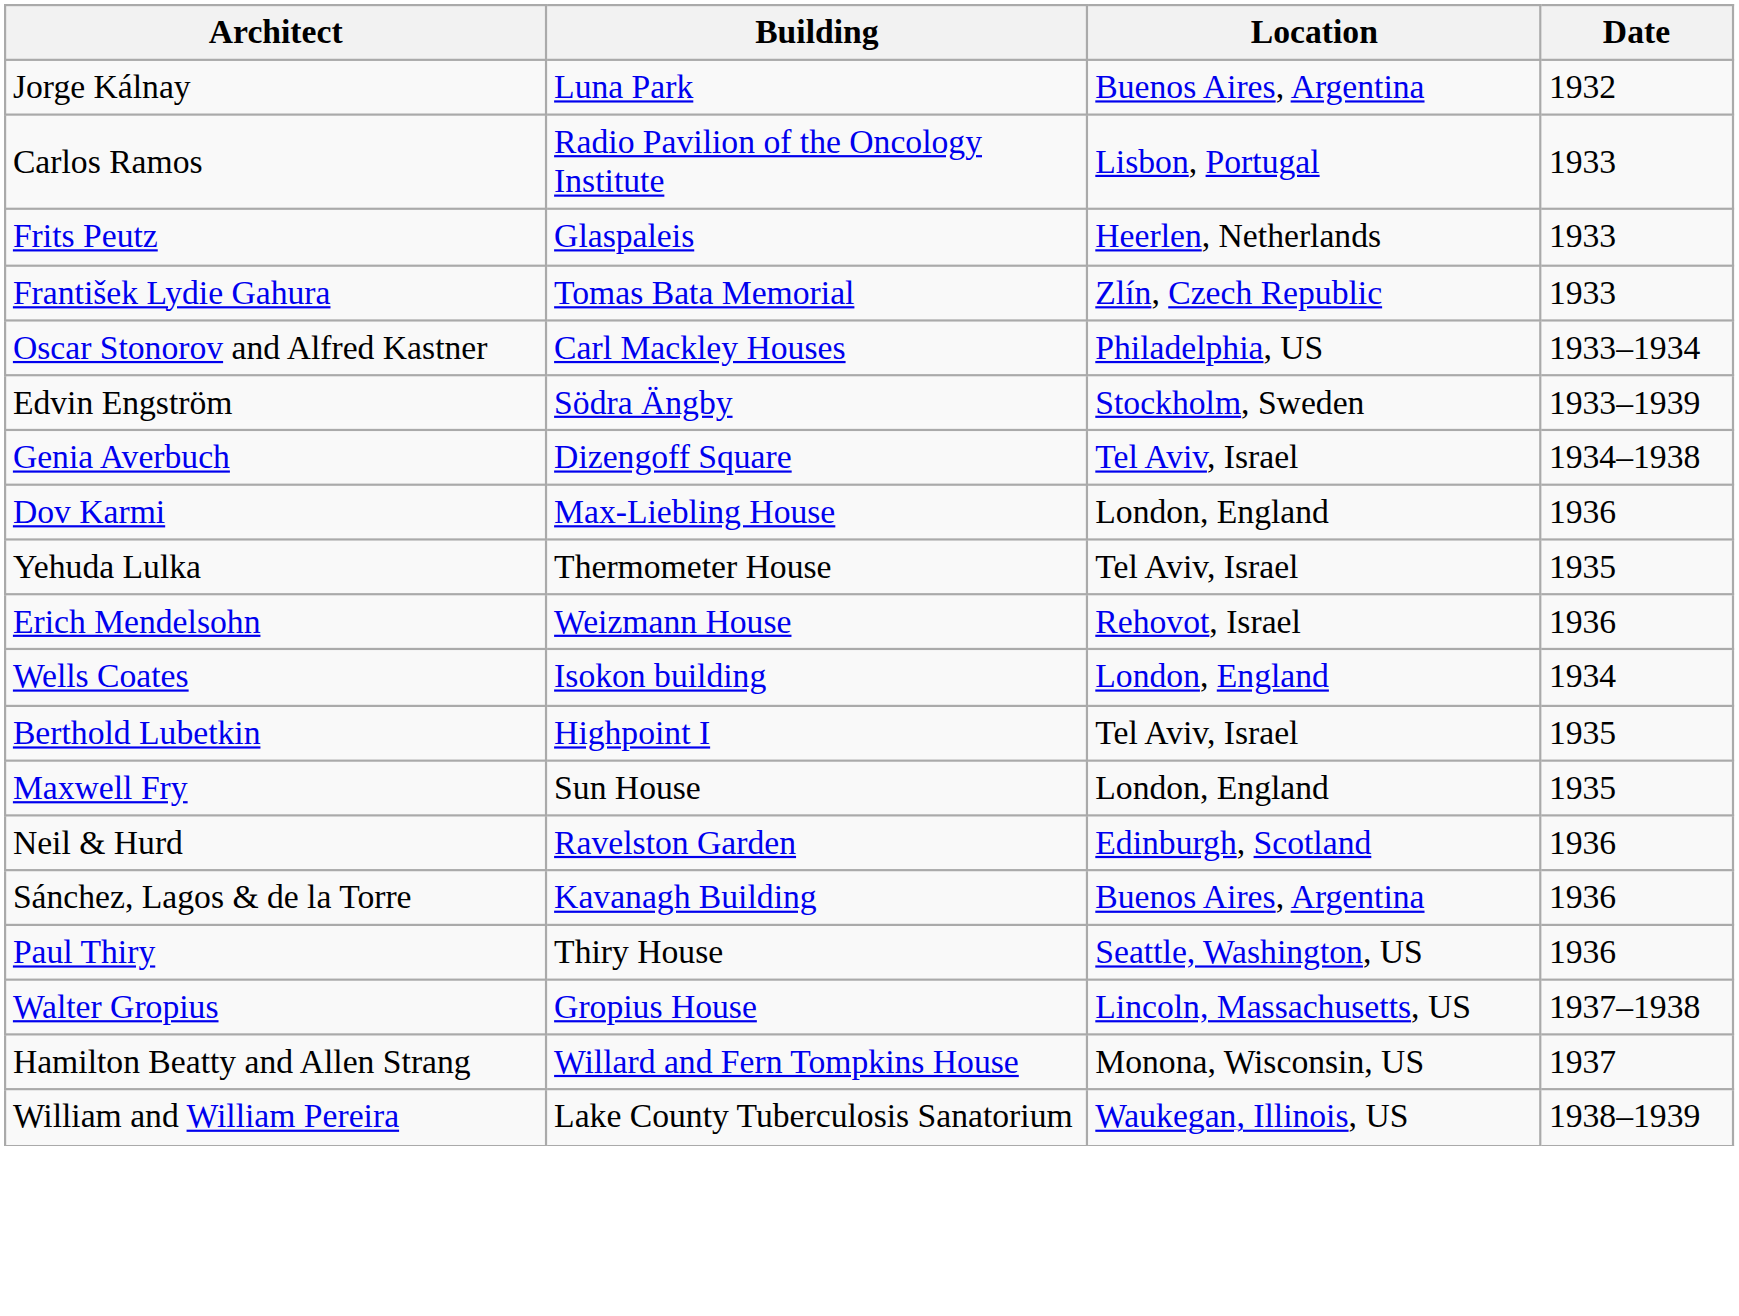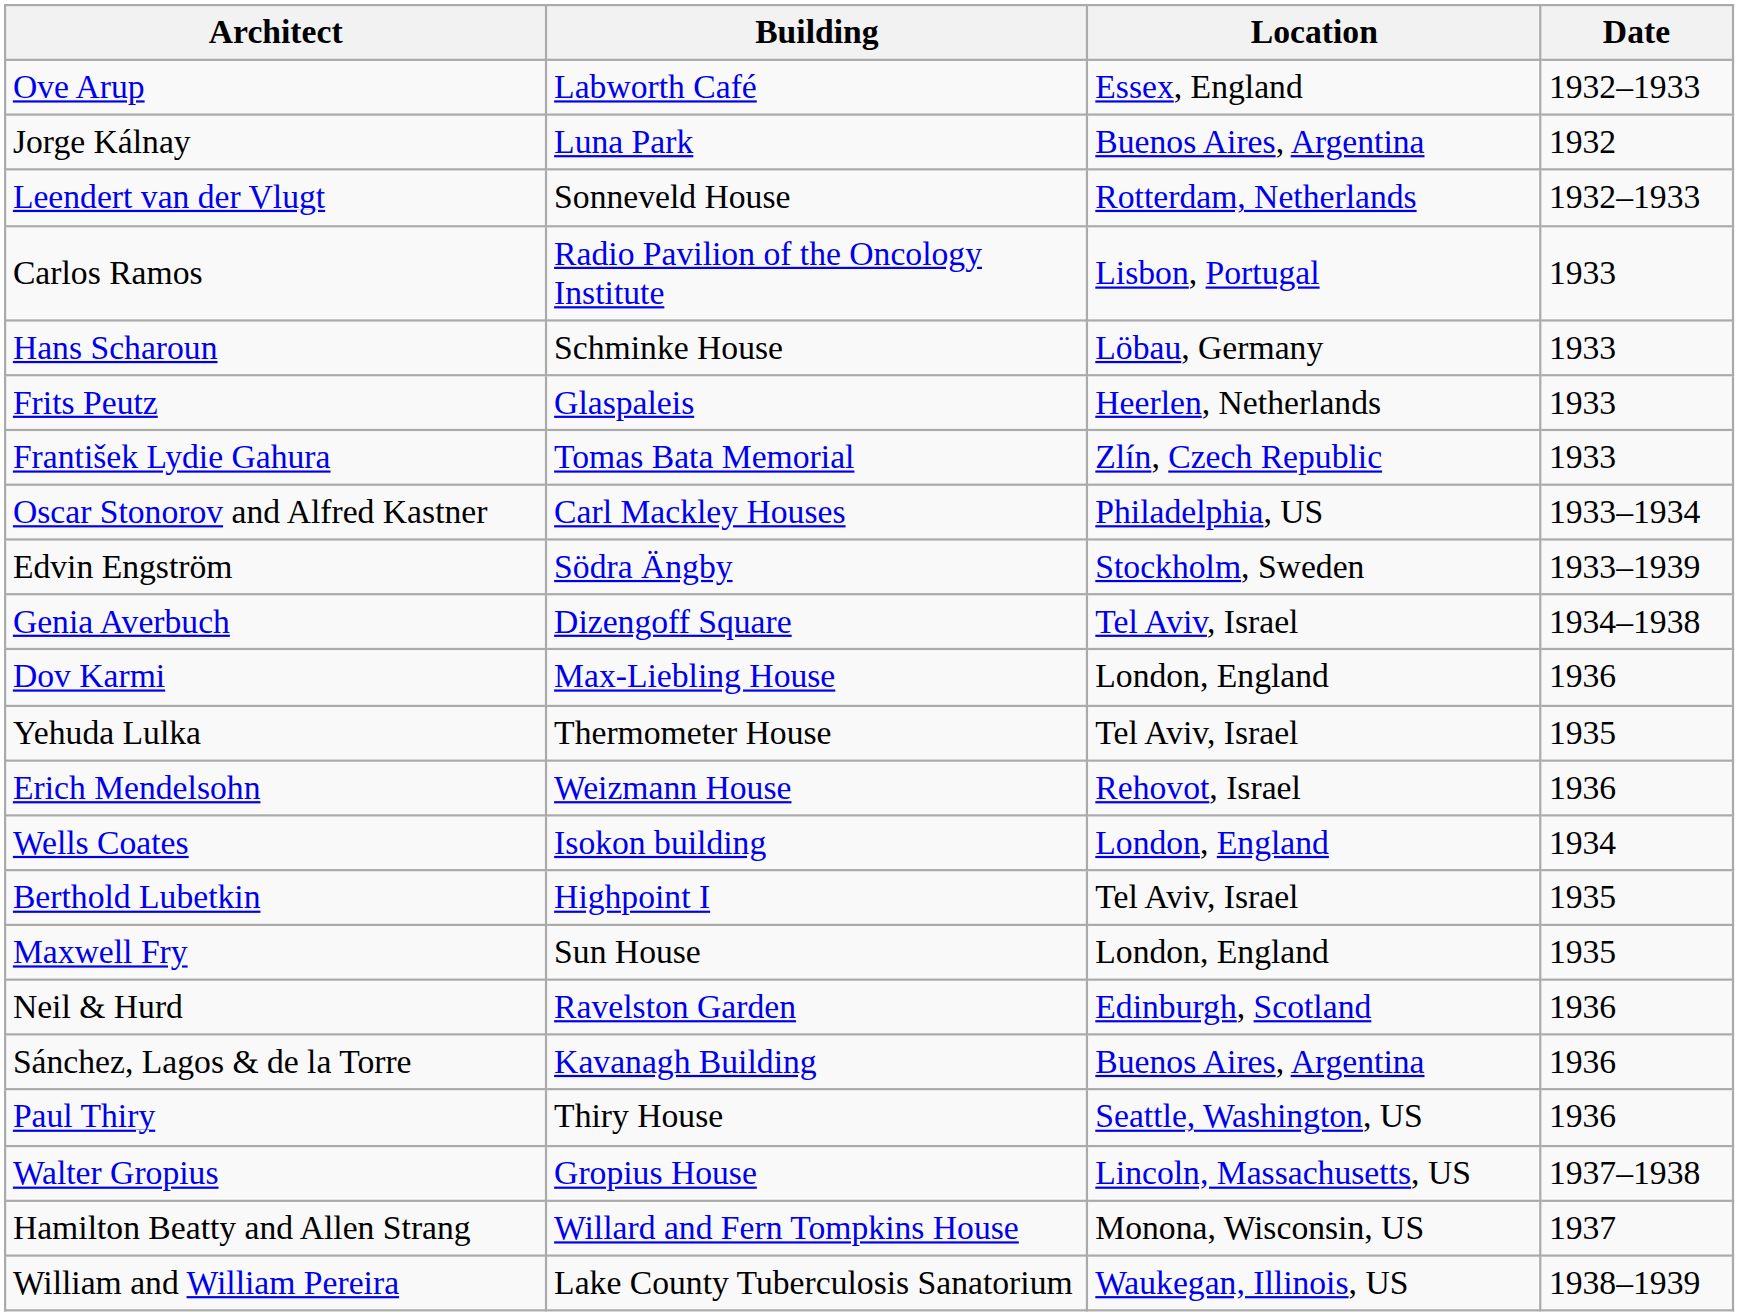+ row: Ove Arup | Labworth Café | Essex, England | 1932–1933
+ row: Leendert van der Vlugt | Sonneveld House | Rotterdam, Netherlands | 1932–1933
+ row: Hans Scharoun | Schminke House | Löbau, Germany | 1933
